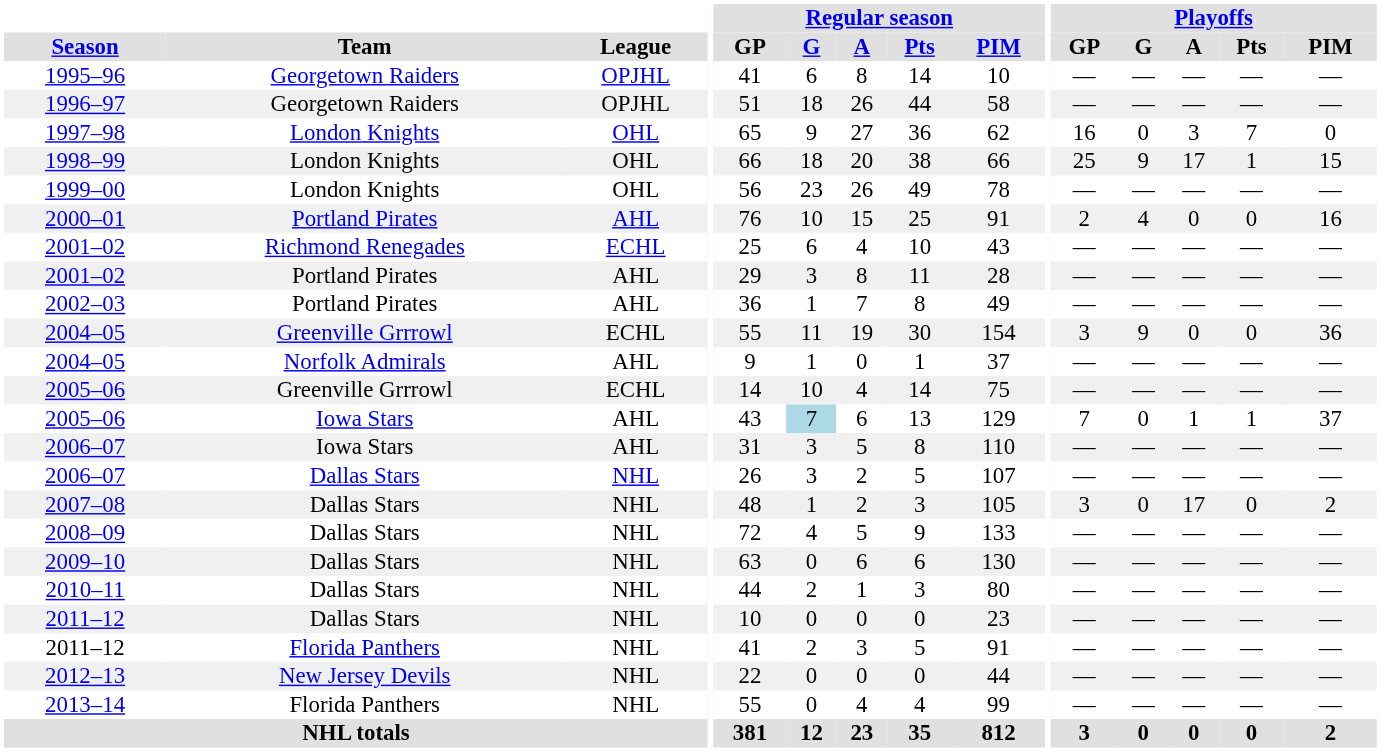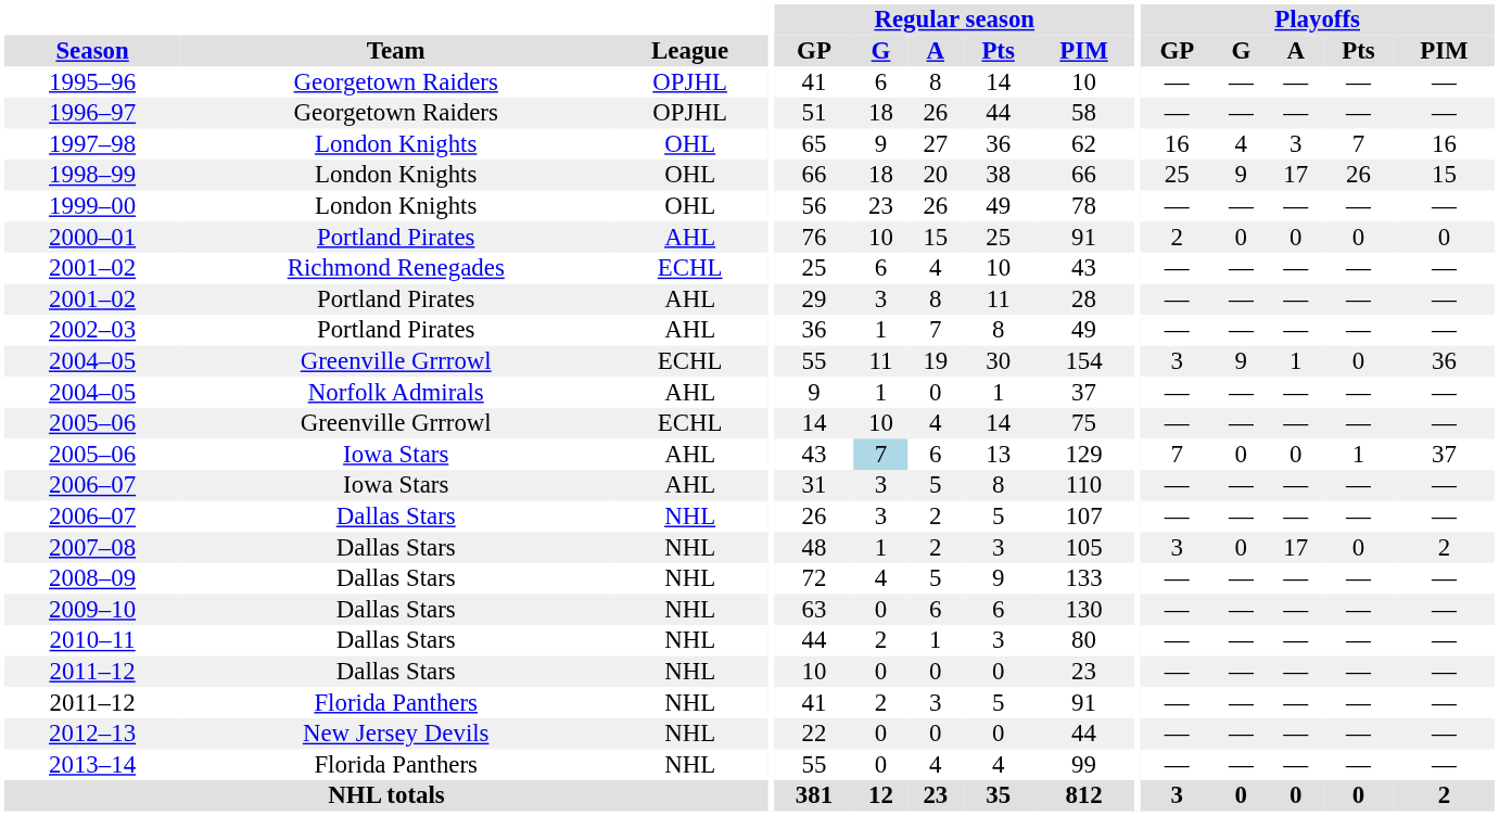1997–98 | Playoffs / G: 0 -> 4
1997–98 | Playoffs / PIM: 0 -> 16
1998–99 | Playoffs / Pts: 1 -> 26
2000–01 | Playoffs / G: 4 -> 0
2000–01 | Playoffs / PIM: 16 -> 0
2004–05 / Greenville Grrrowl | Playoffs / A: 0 -> 1
2005–06 / Iowa Stars | Playoffs / A: 1 -> 0
